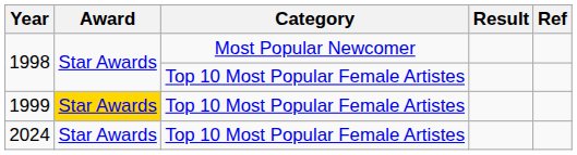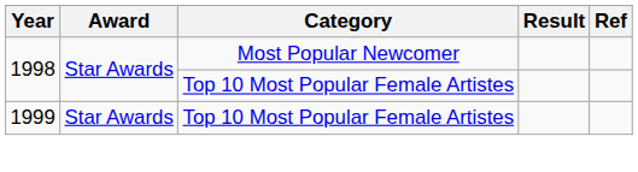1999 | Award: gold background -> no background
- row: 2024 | Star Awards | Top 10 Most Popular Female Artistes
